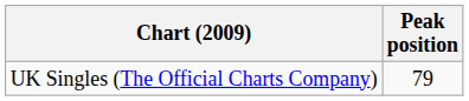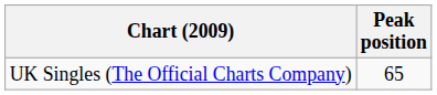UK Singles (The Official Charts Company) | Peak position: 79 -> 65
